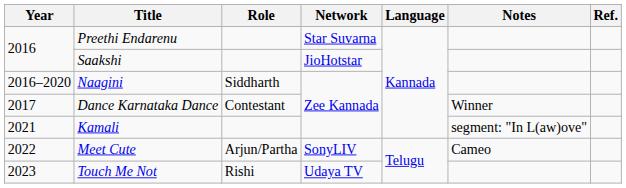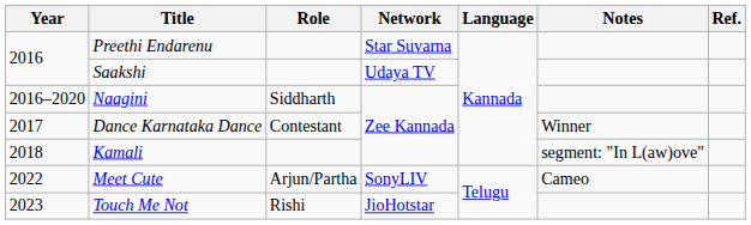Saakshi | Network: JioHotstar -> Udaya TV
Kamali | Year: 2021 -> 2018
Touch Me Not | Network: Udaya TV -> JioHotstar
